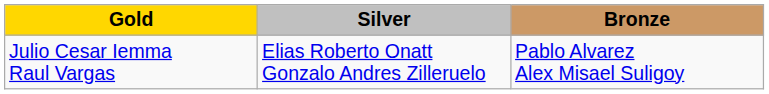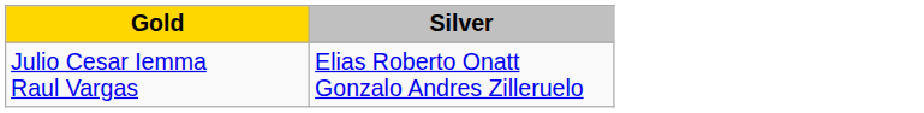- column: Bronze | Pablo Alvarez Alex Misael Suligoy
